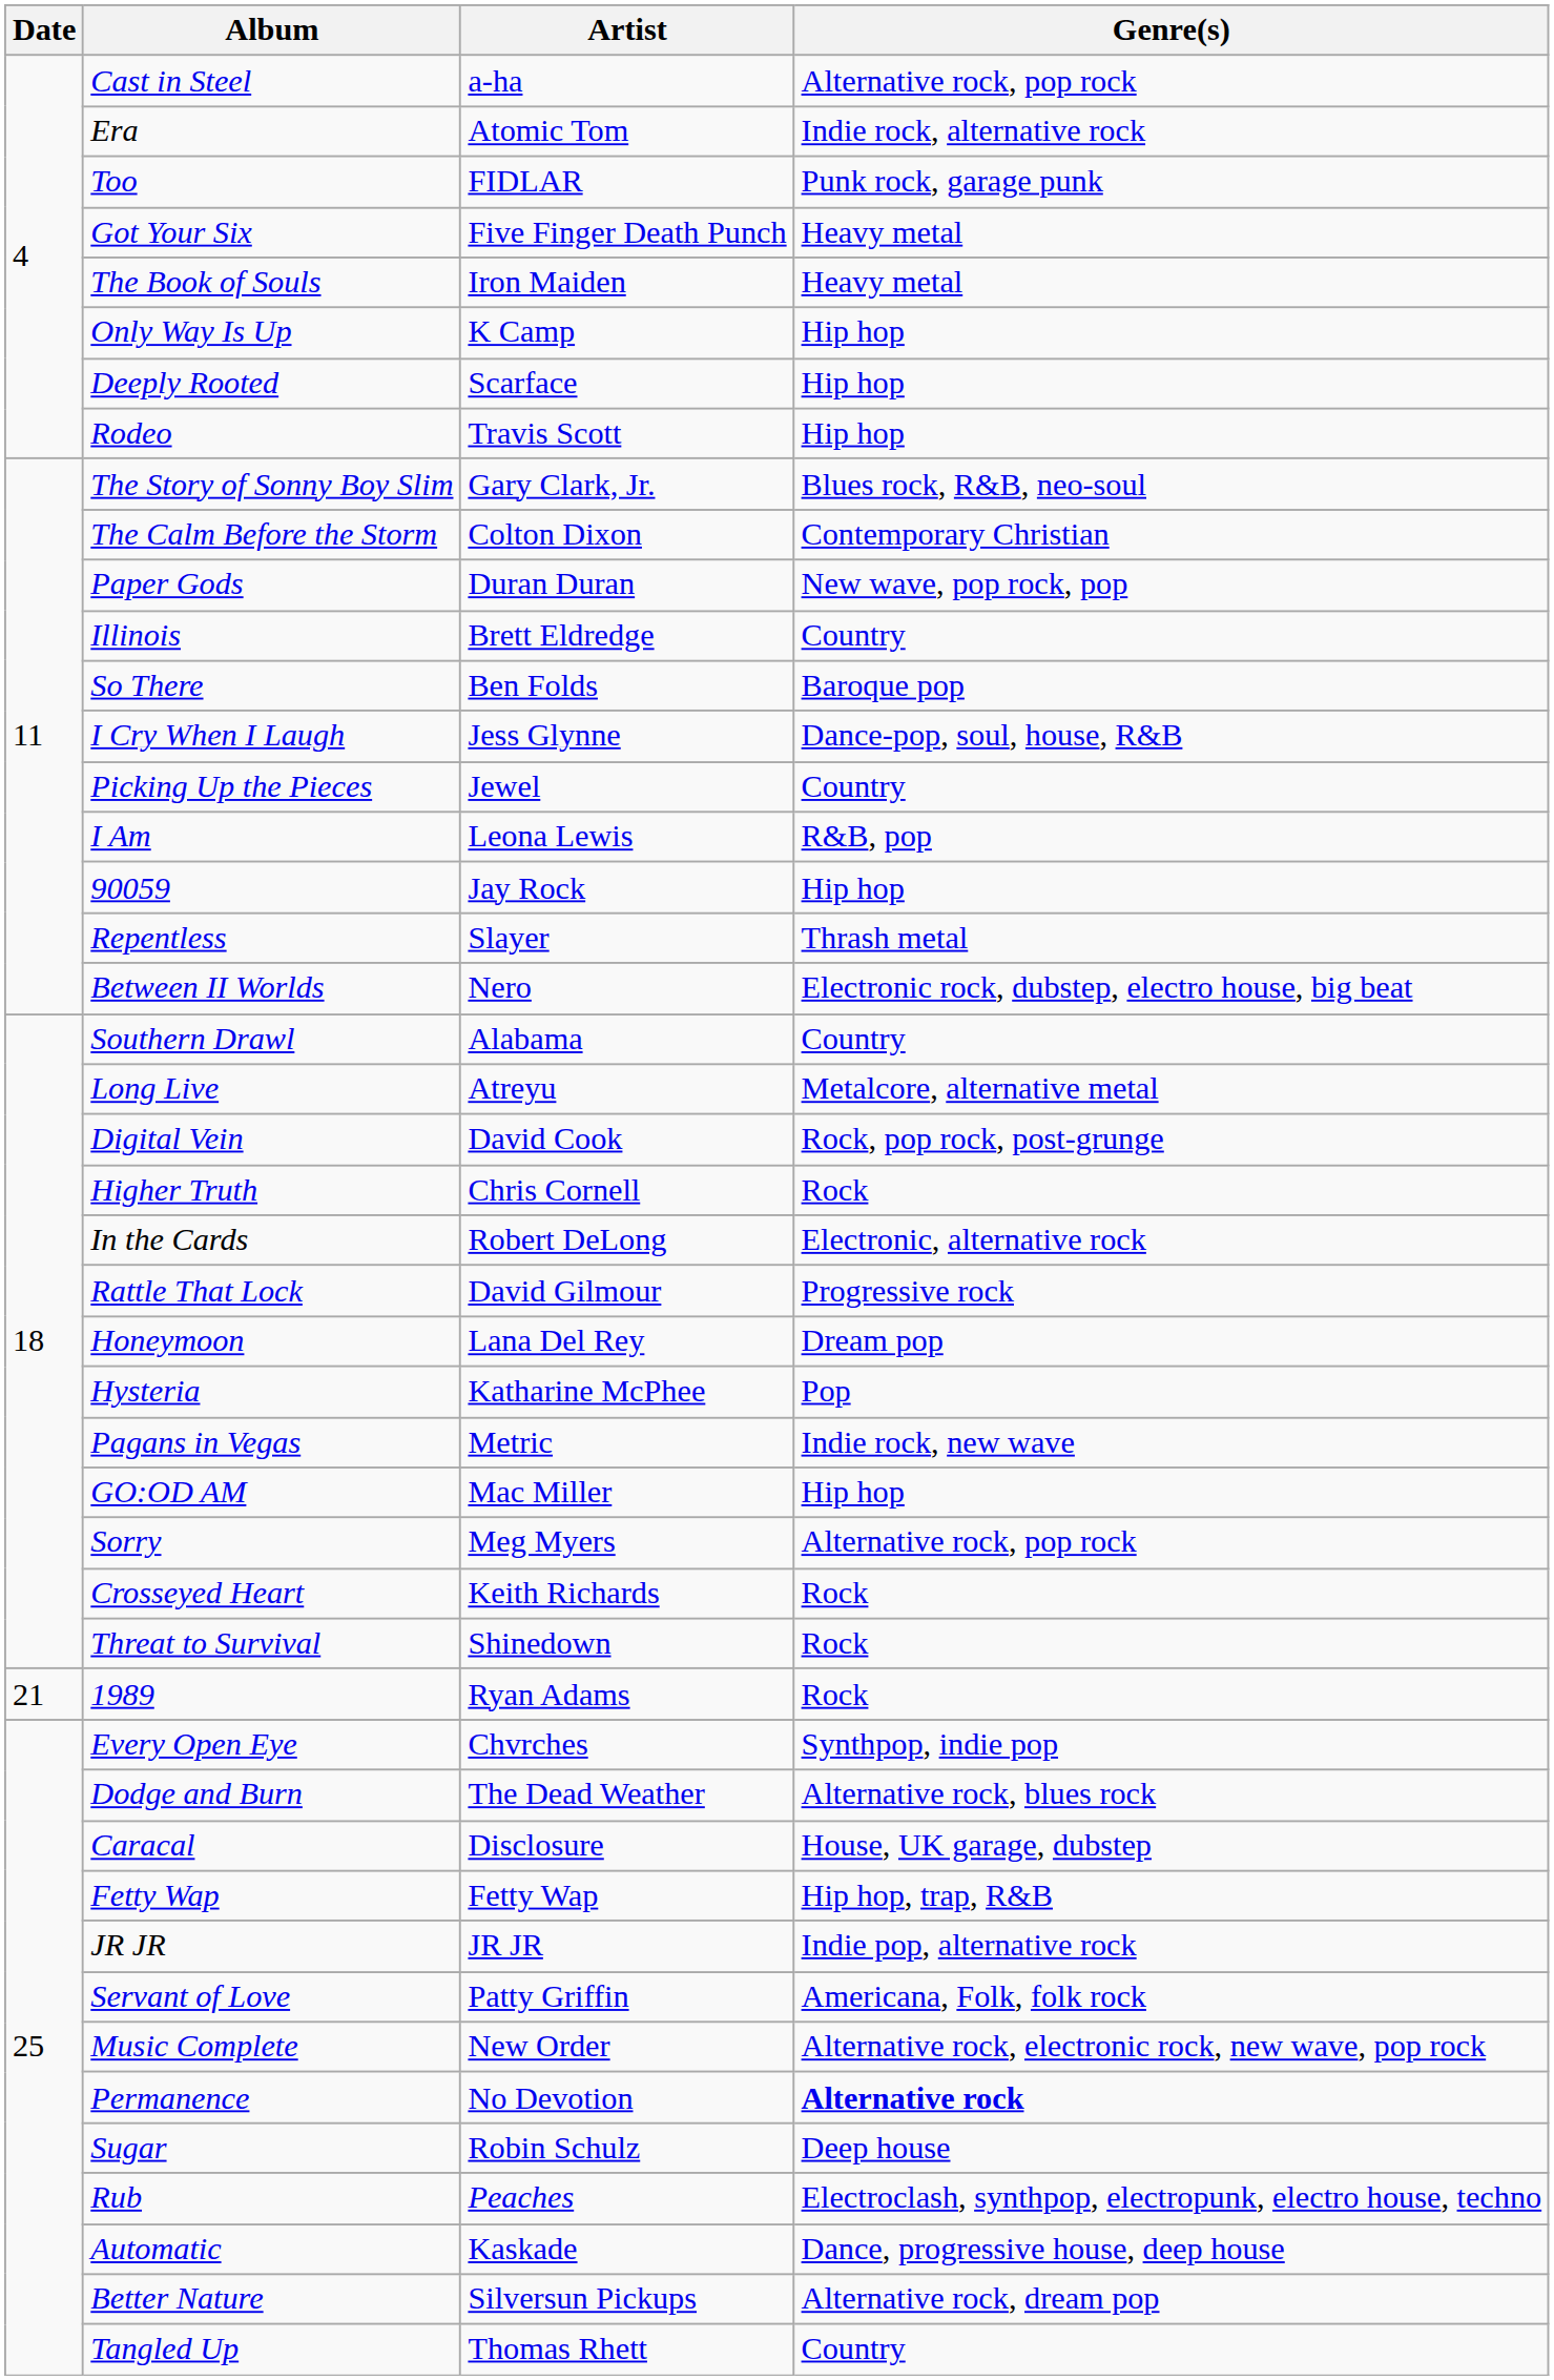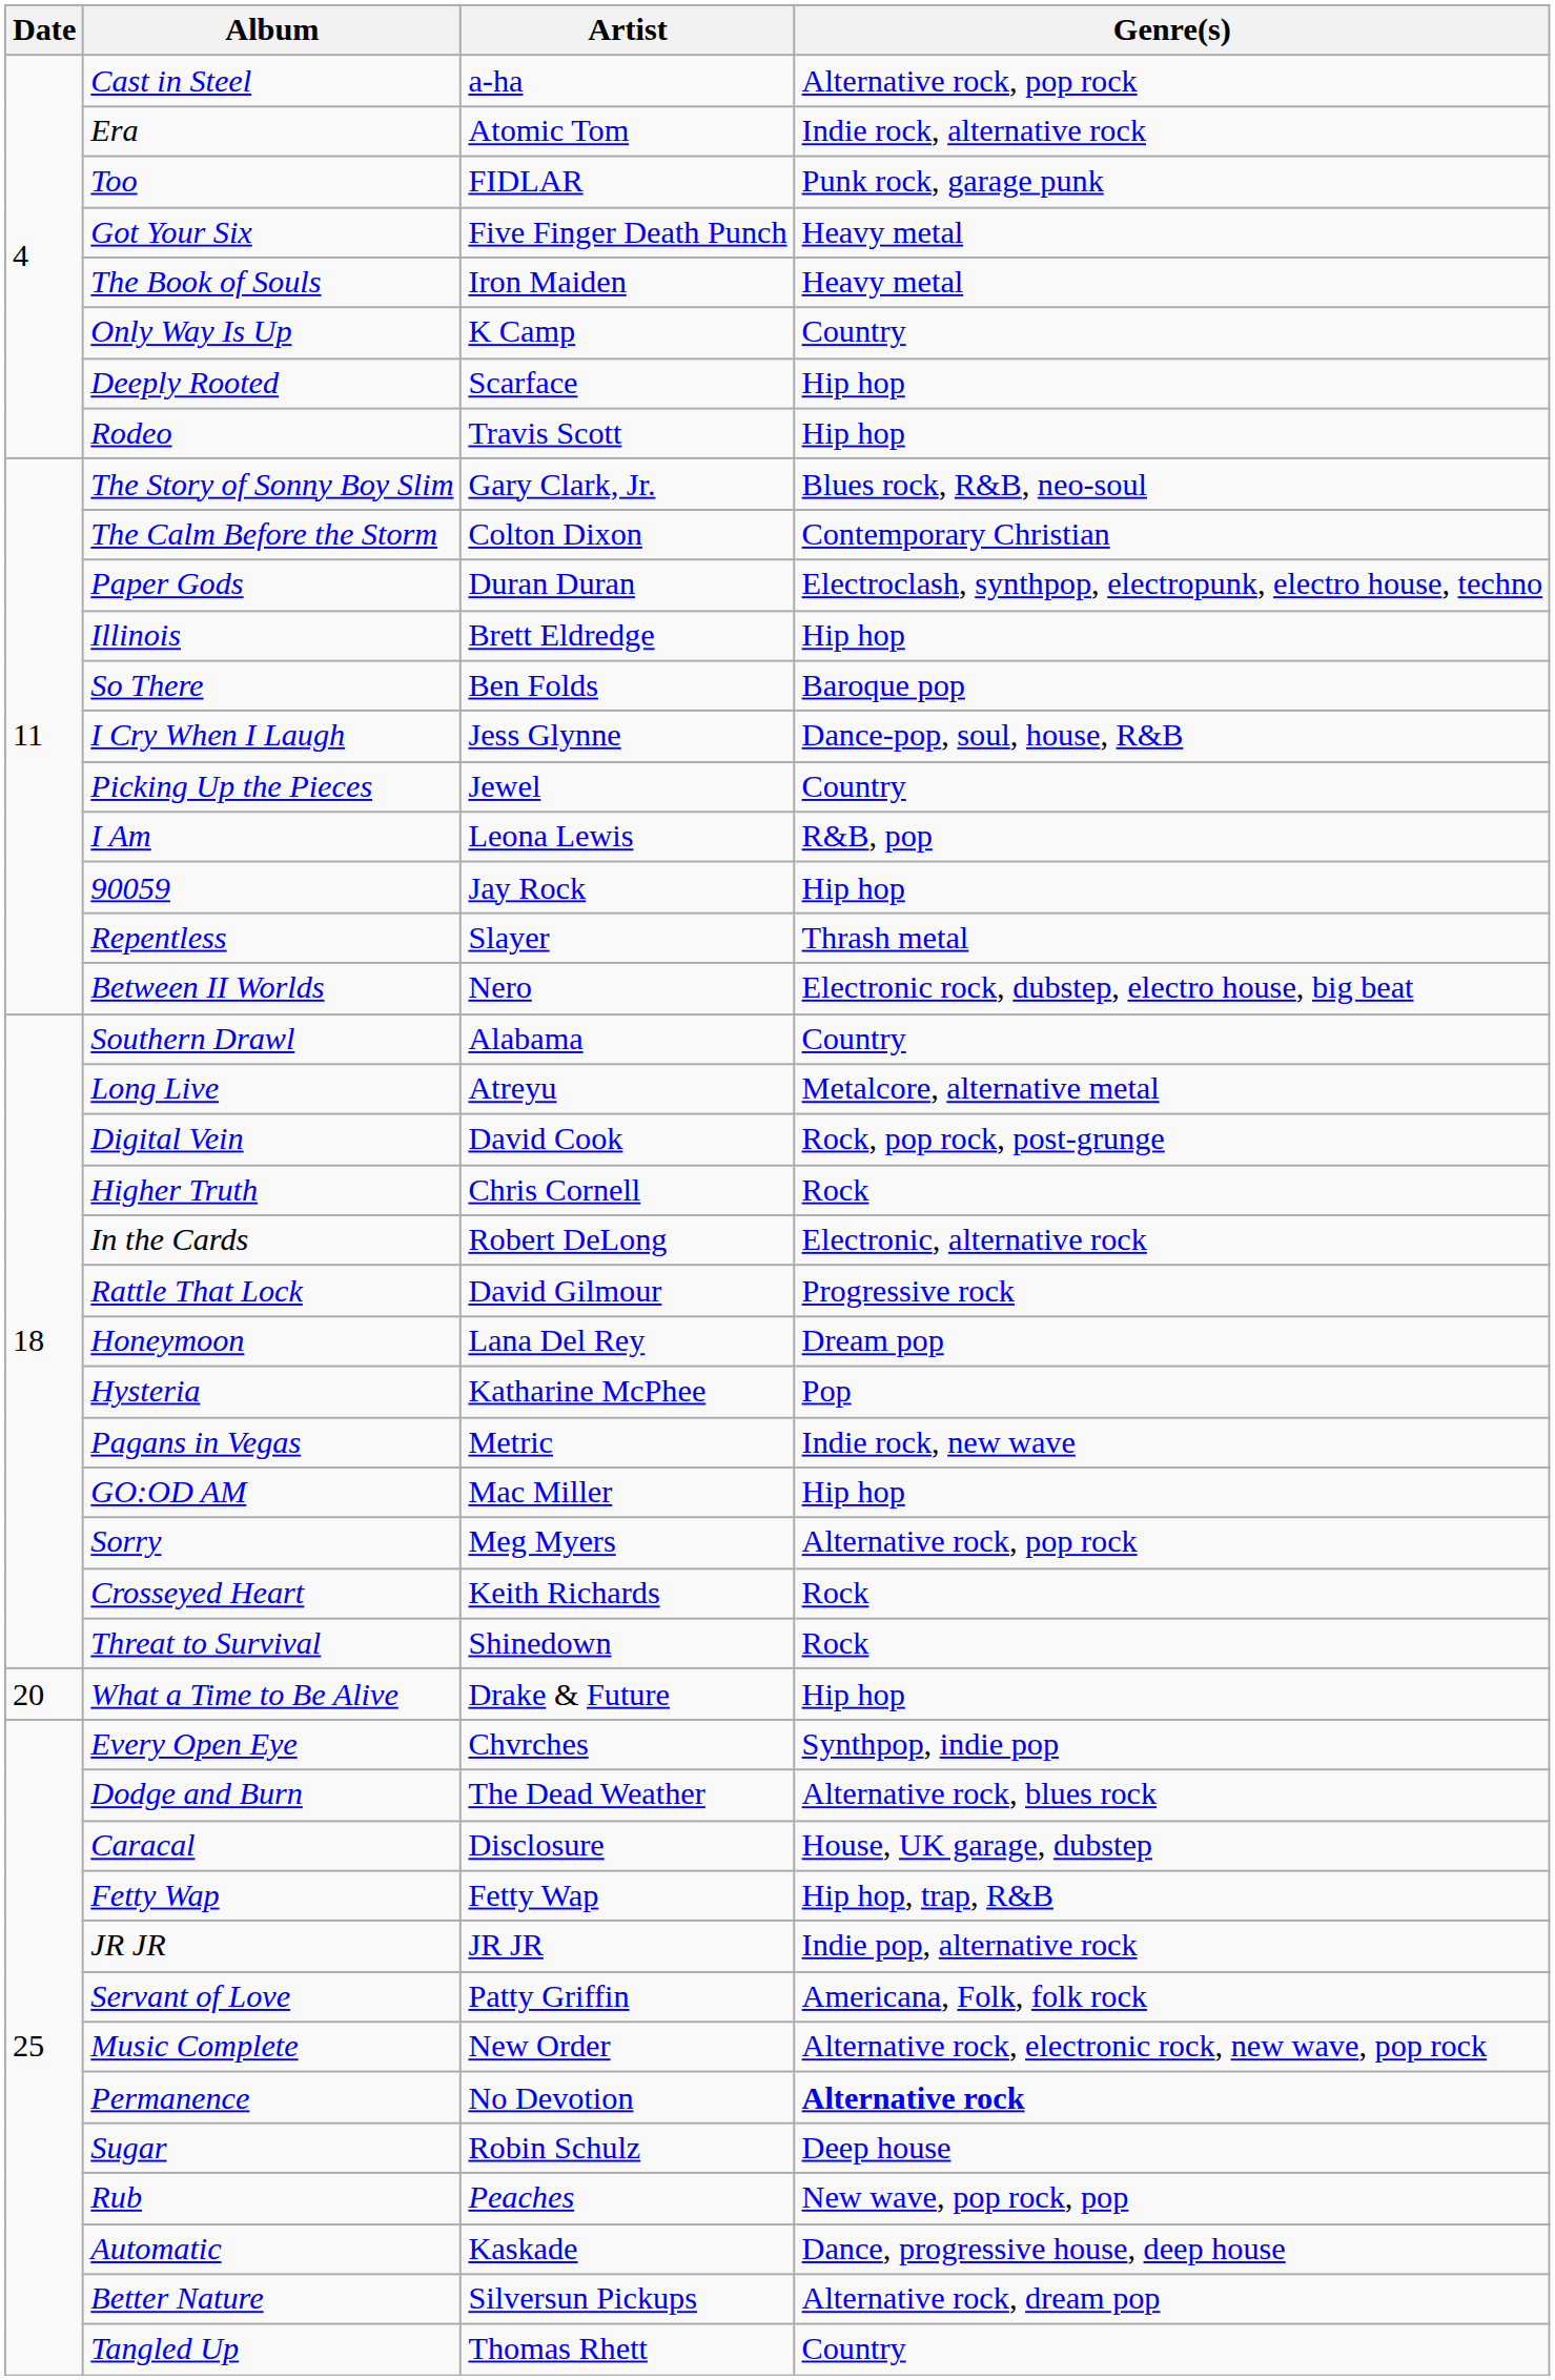Only Way Is Up | Genre(s): Hip hop -> Country
Paper Gods | Genre(s): New wave, pop rock, pop -> Electroclash, synthpop, electropunk, electro house, techno
Illinois | Genre(s): Country -> Hip hop
+ row: 20 | What a Time to Be Alive | Drake & Future | Hip hop
- row: 21 | 1989 | Ryan Adams | Rock
Rub | Genre(s): Electroclash, synthpop, electropunk, electro house, techno -> New wave, pop rock, pop
